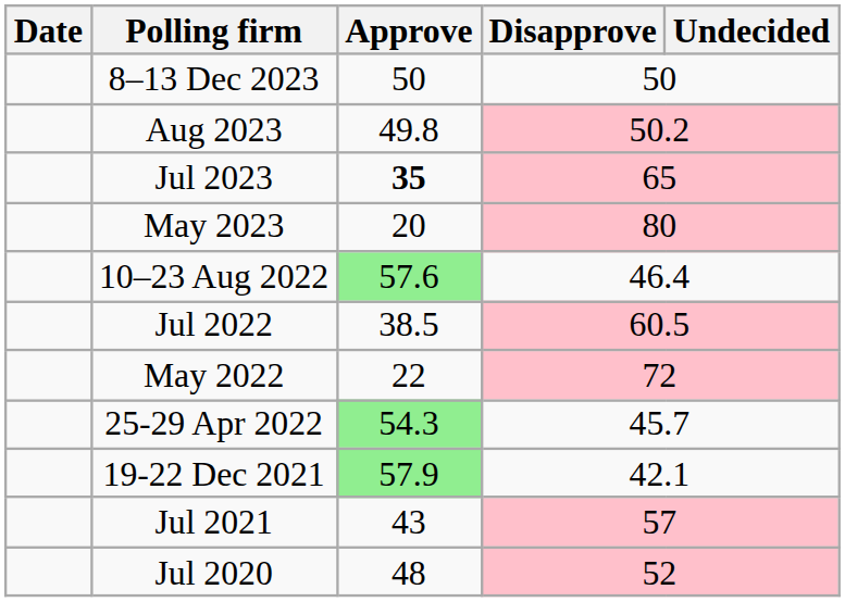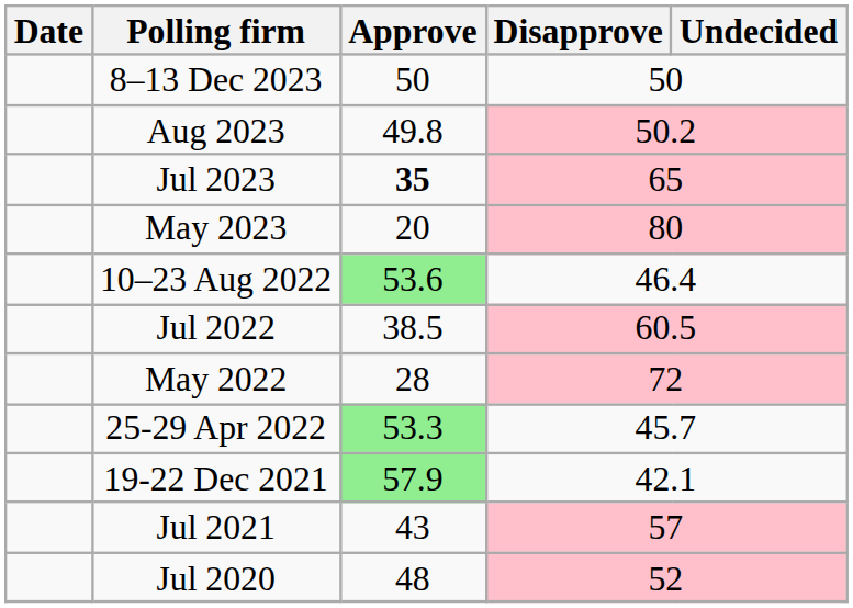10–23 Aug 2022 | Approve: 57.6 -> 53.6
May 2022 | Approve: 22 -> 28
25-29 Apr 2022 | Approve: 54.3 -> 53.3
